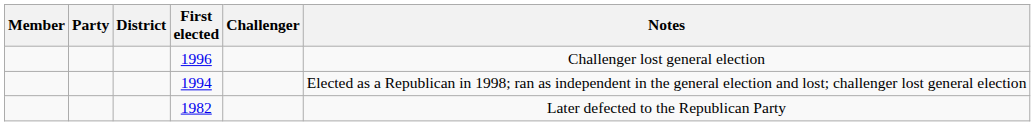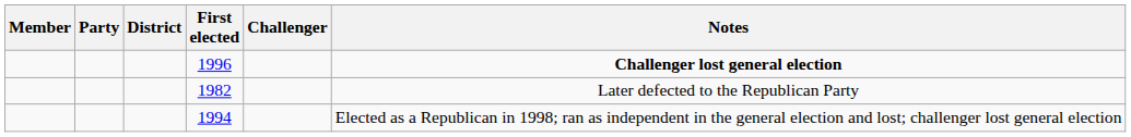1996 | Notes: normal -> bold
rows swapped: 1994 <-> 1982
